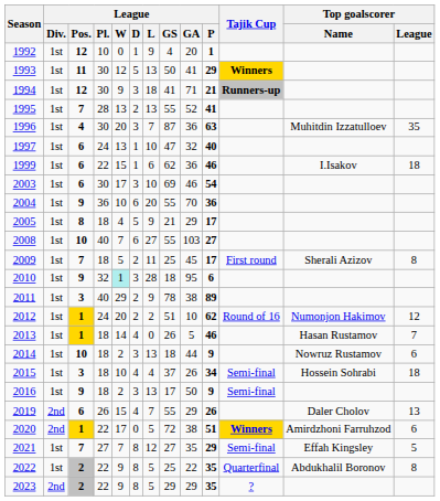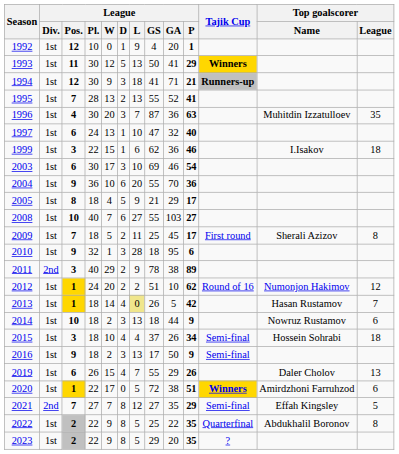1999 | League / Pos.: 6 -> 3
2010 | League / W: paleturquoise background -> no background
2011 | League / Div.: 1st -> 2nd
2013 | League / L: no background -> khaki background
2013 | League / P: 46 -> 42
2019 | League / Div.: 2nd -> 1st
2020 | League / Div.: 2nd -> 1st
2021 | League / Div.: 1st -> 2nd
2023 | League / Div.: 2nd -> 1st
2023 | League / GA: 29 -> 20
